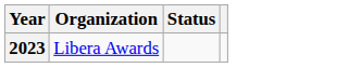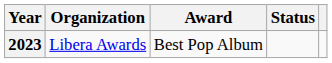+ column: Award | Best Pop Album
